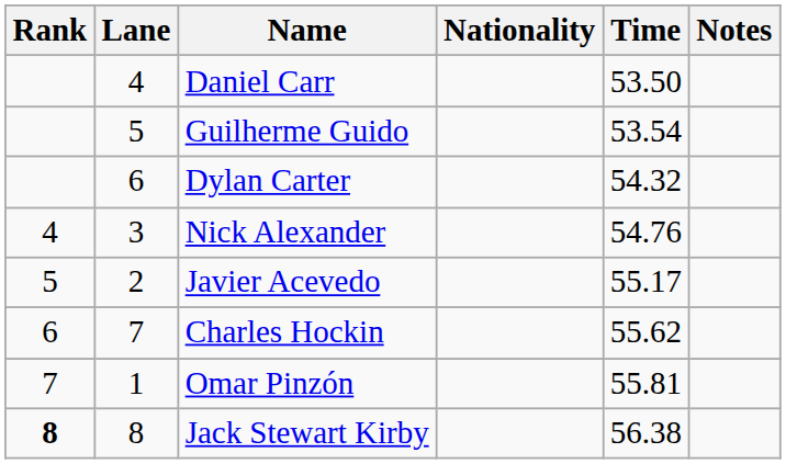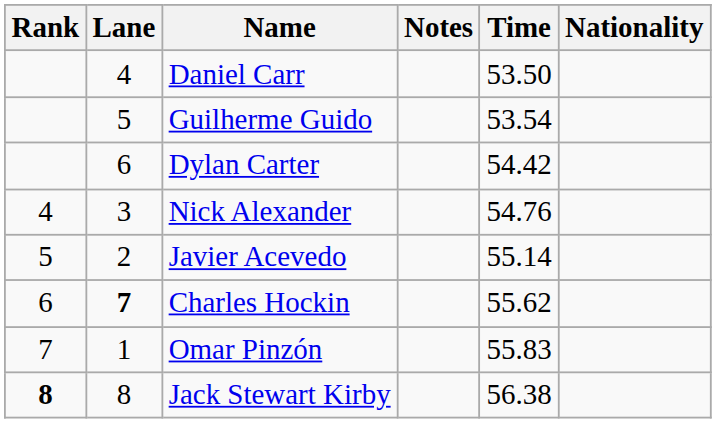columns swapped: Nationality <-> Notes
Dylan Carter | Time: 54.32 -> 54.42
Javier Acevedo | Time: 55.17 -> 55.14
Charles Hockin | Lane: normal -> bold
Omar Pinzón | Time: 55.81 -> 55.83
